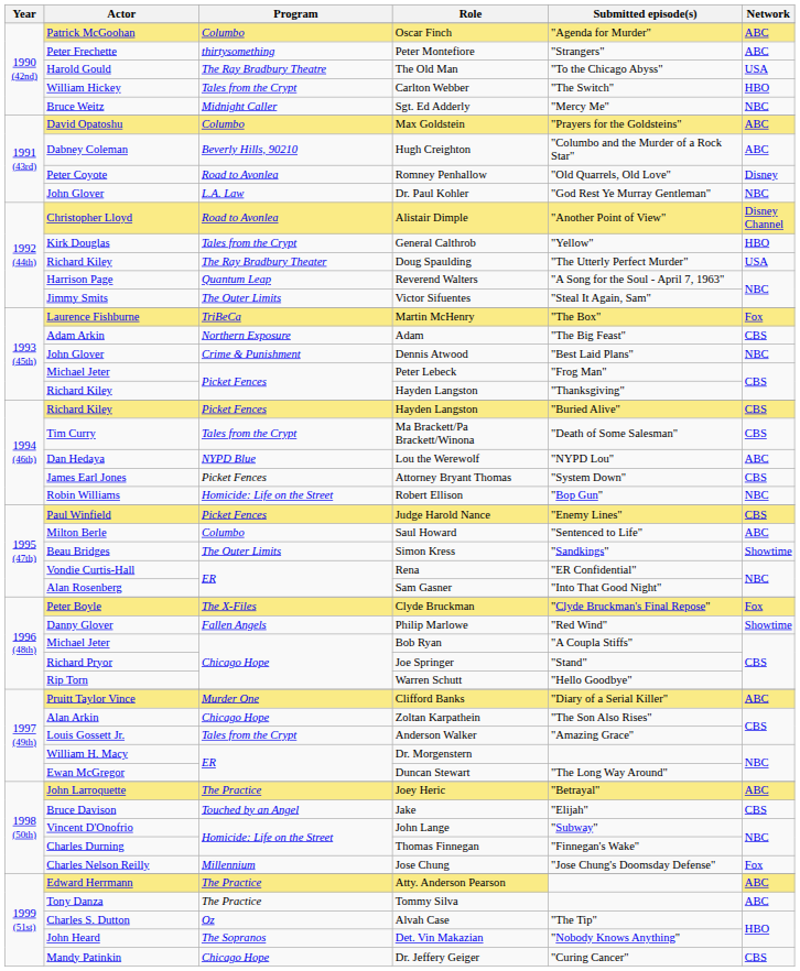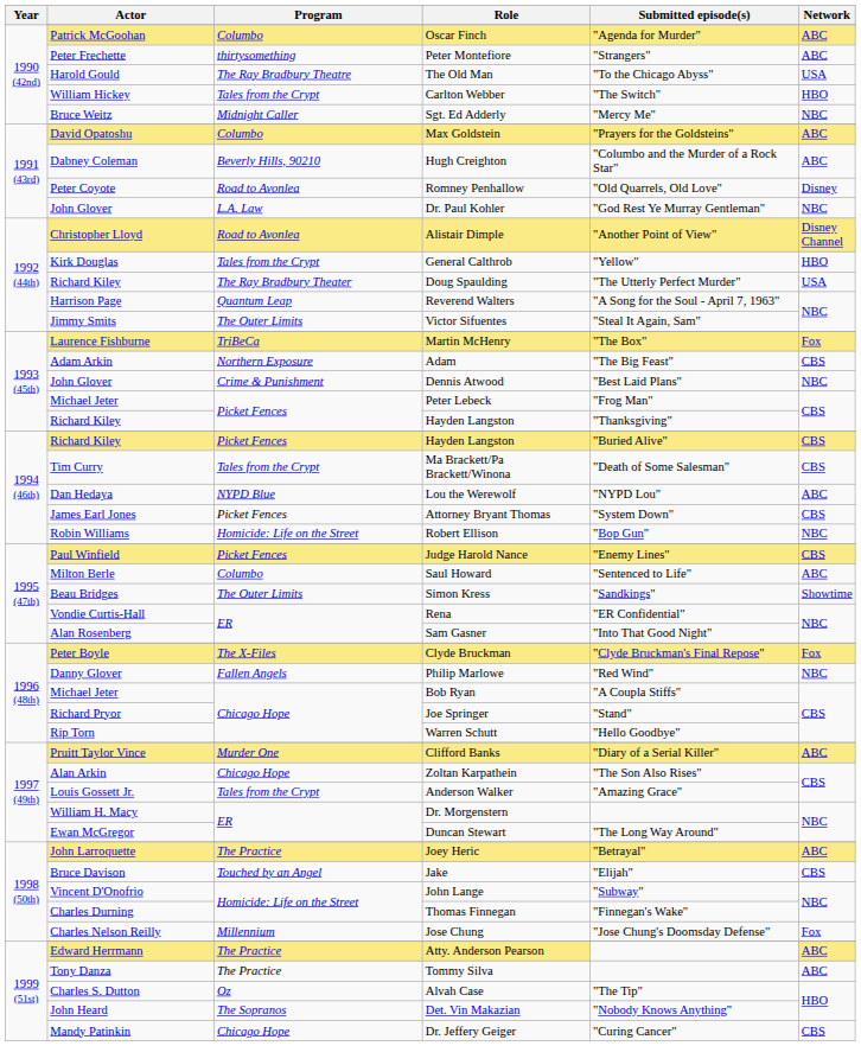Philip Marlowe | Network: Showtime -> NBC
